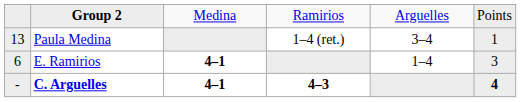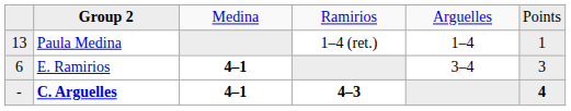Paula Medina | column 5: 3–4 -> 1–4
E. Ramirios | column 5: 1–4 -> 3–4
